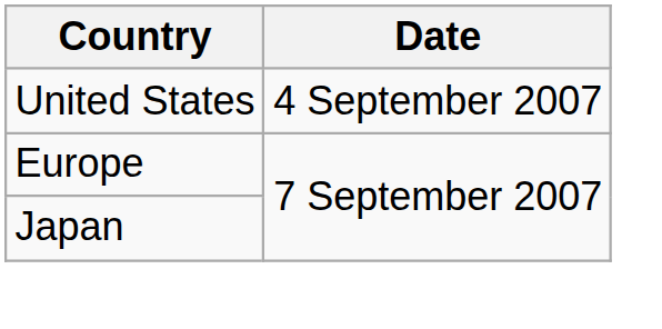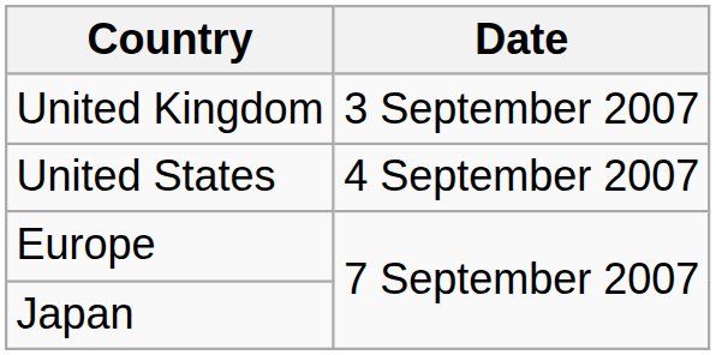+ row: United Kingdom | 3 September 2007
